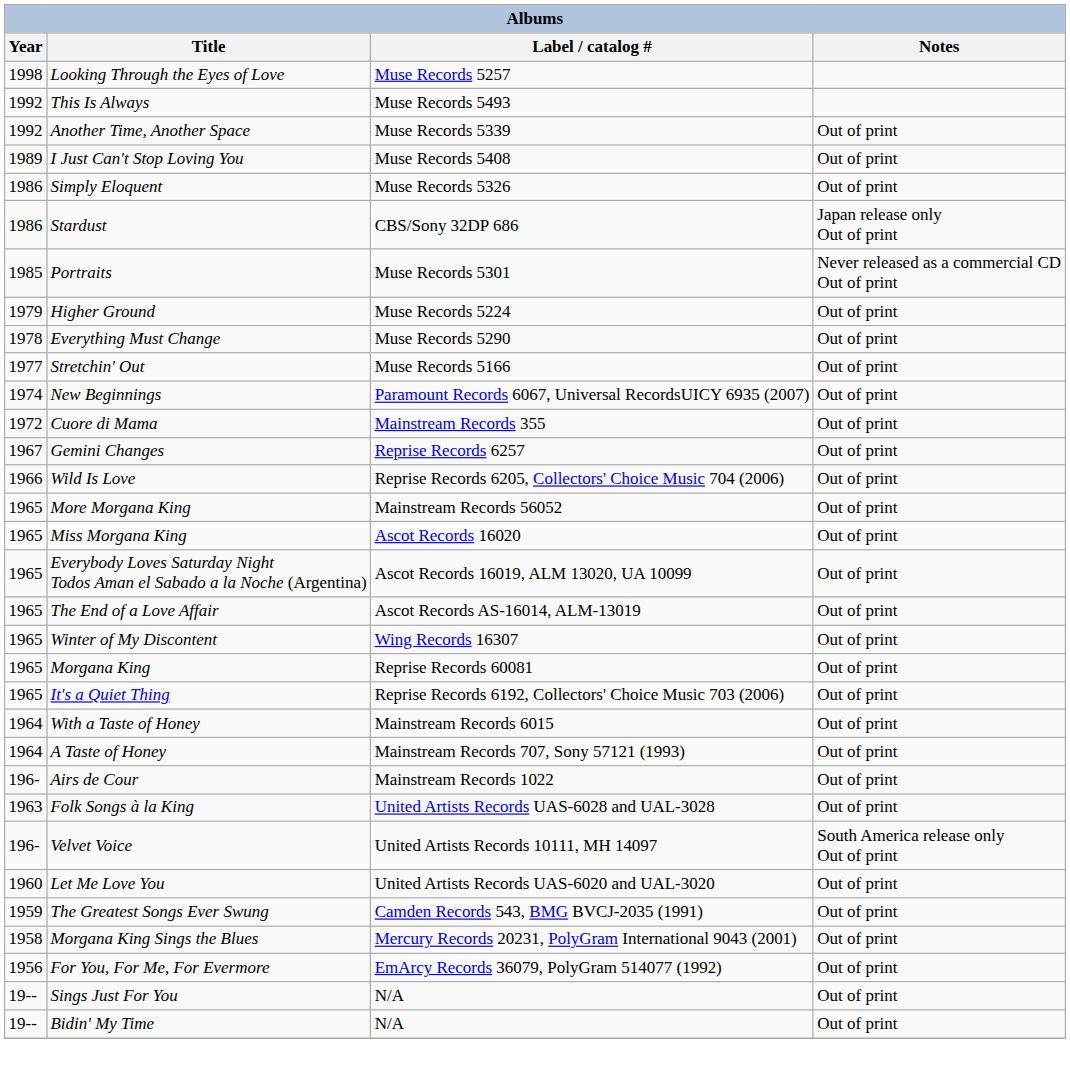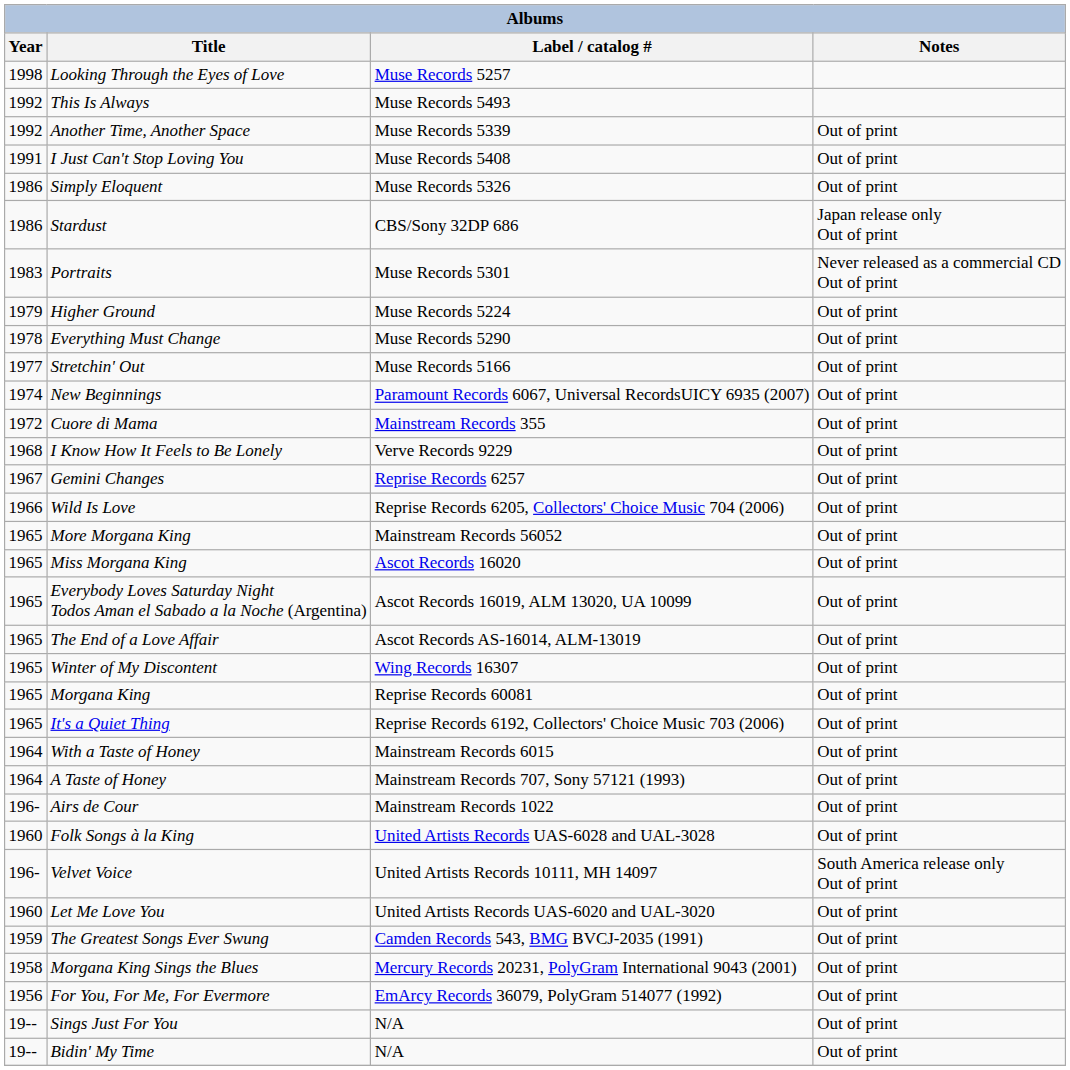I Just Can't Stop Loving You | Year: 1989 -> 1991
Portraits | Year: 1985 -> 1983
+ row: 1968 | I Know How It Feels to Be Lonely | Verve Records 9229 | Out of print
Folk Songs à la King | Year: 1963 -> 1960
